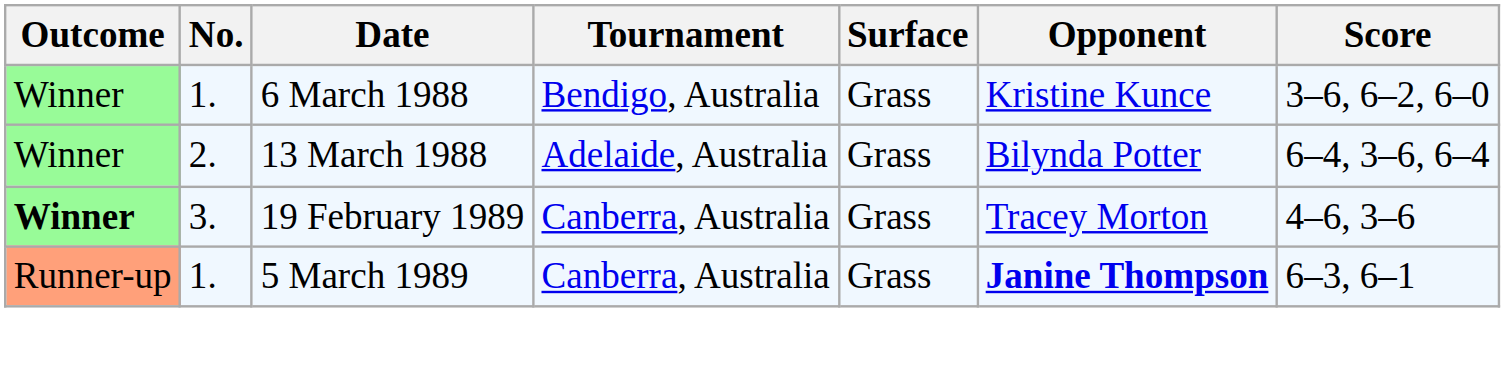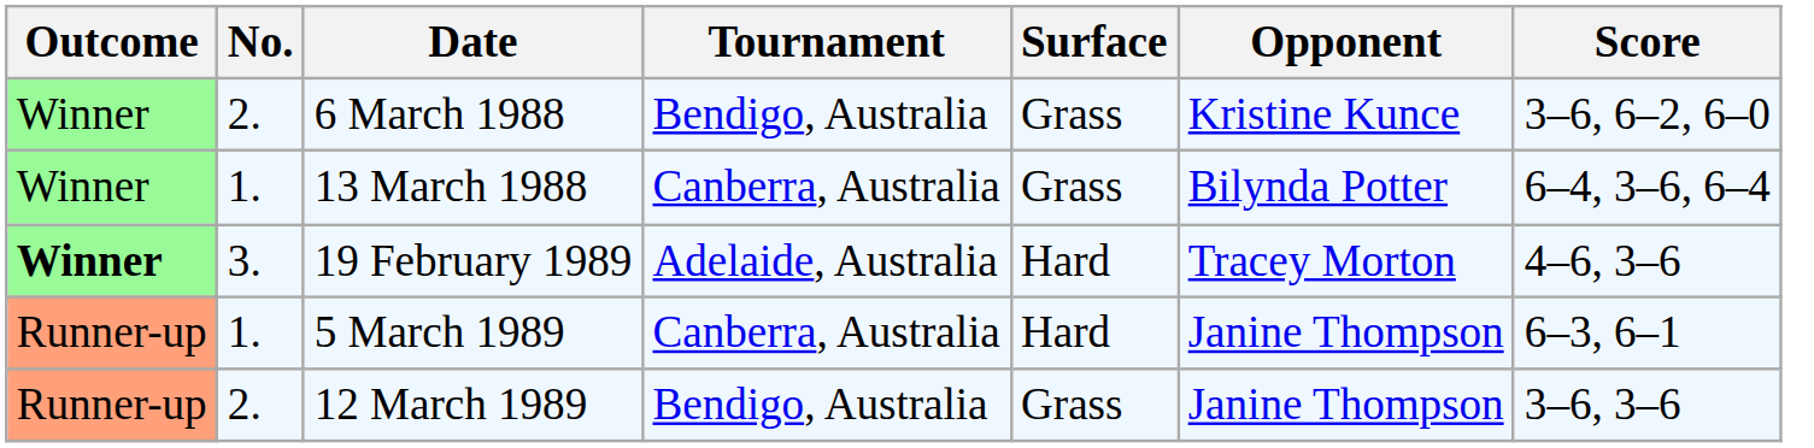6 March 1988 | No.: 1. -> 2.
13 March 1988 | No.: 2. -> 1.
13 March 1988 | Tournament: Adelaide, Australia -> Canberra, Australia
19 February 1989 | Tournament: Canberra, Australia -> Adelaide, Australia
19 February 1989 | Surface: Grass -> Hard
5 March 1989 | Surface: Grass -> Hard
5 March 1989 | Opponent: bold -> normal
+ row: Runner-up | 2. | 12 March 1989 | Bendigo, Australia | Grass | Janine Thompson | 3–6, 3–6
